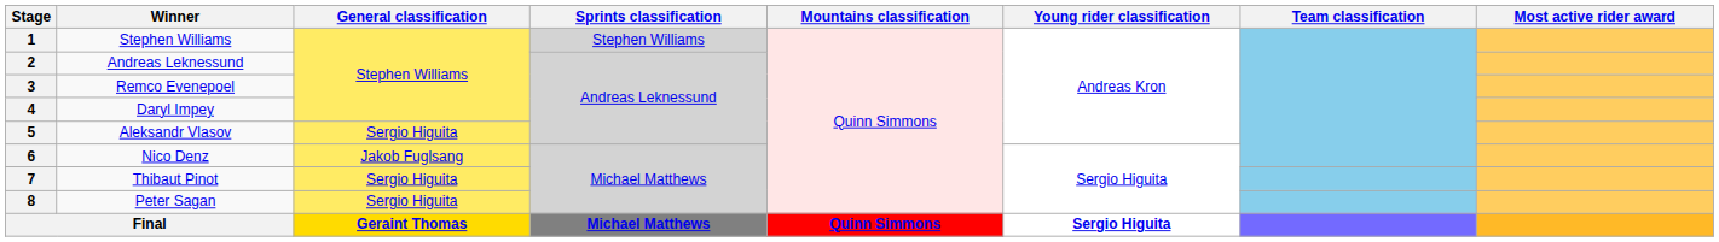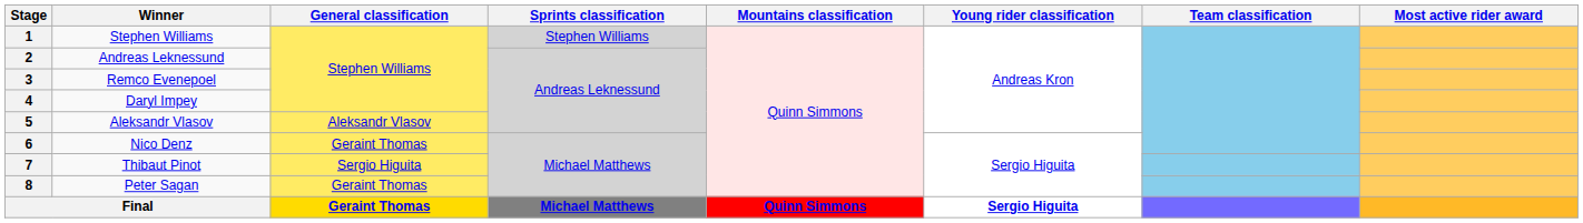5 | General classification: Sergio Higuita -> Aleksandr Vlasov
6 | General classification: Jakob Fuglsang -> Geraint Thomas
8 | General classification: Sergio Higuita -> Geraint Thomas
